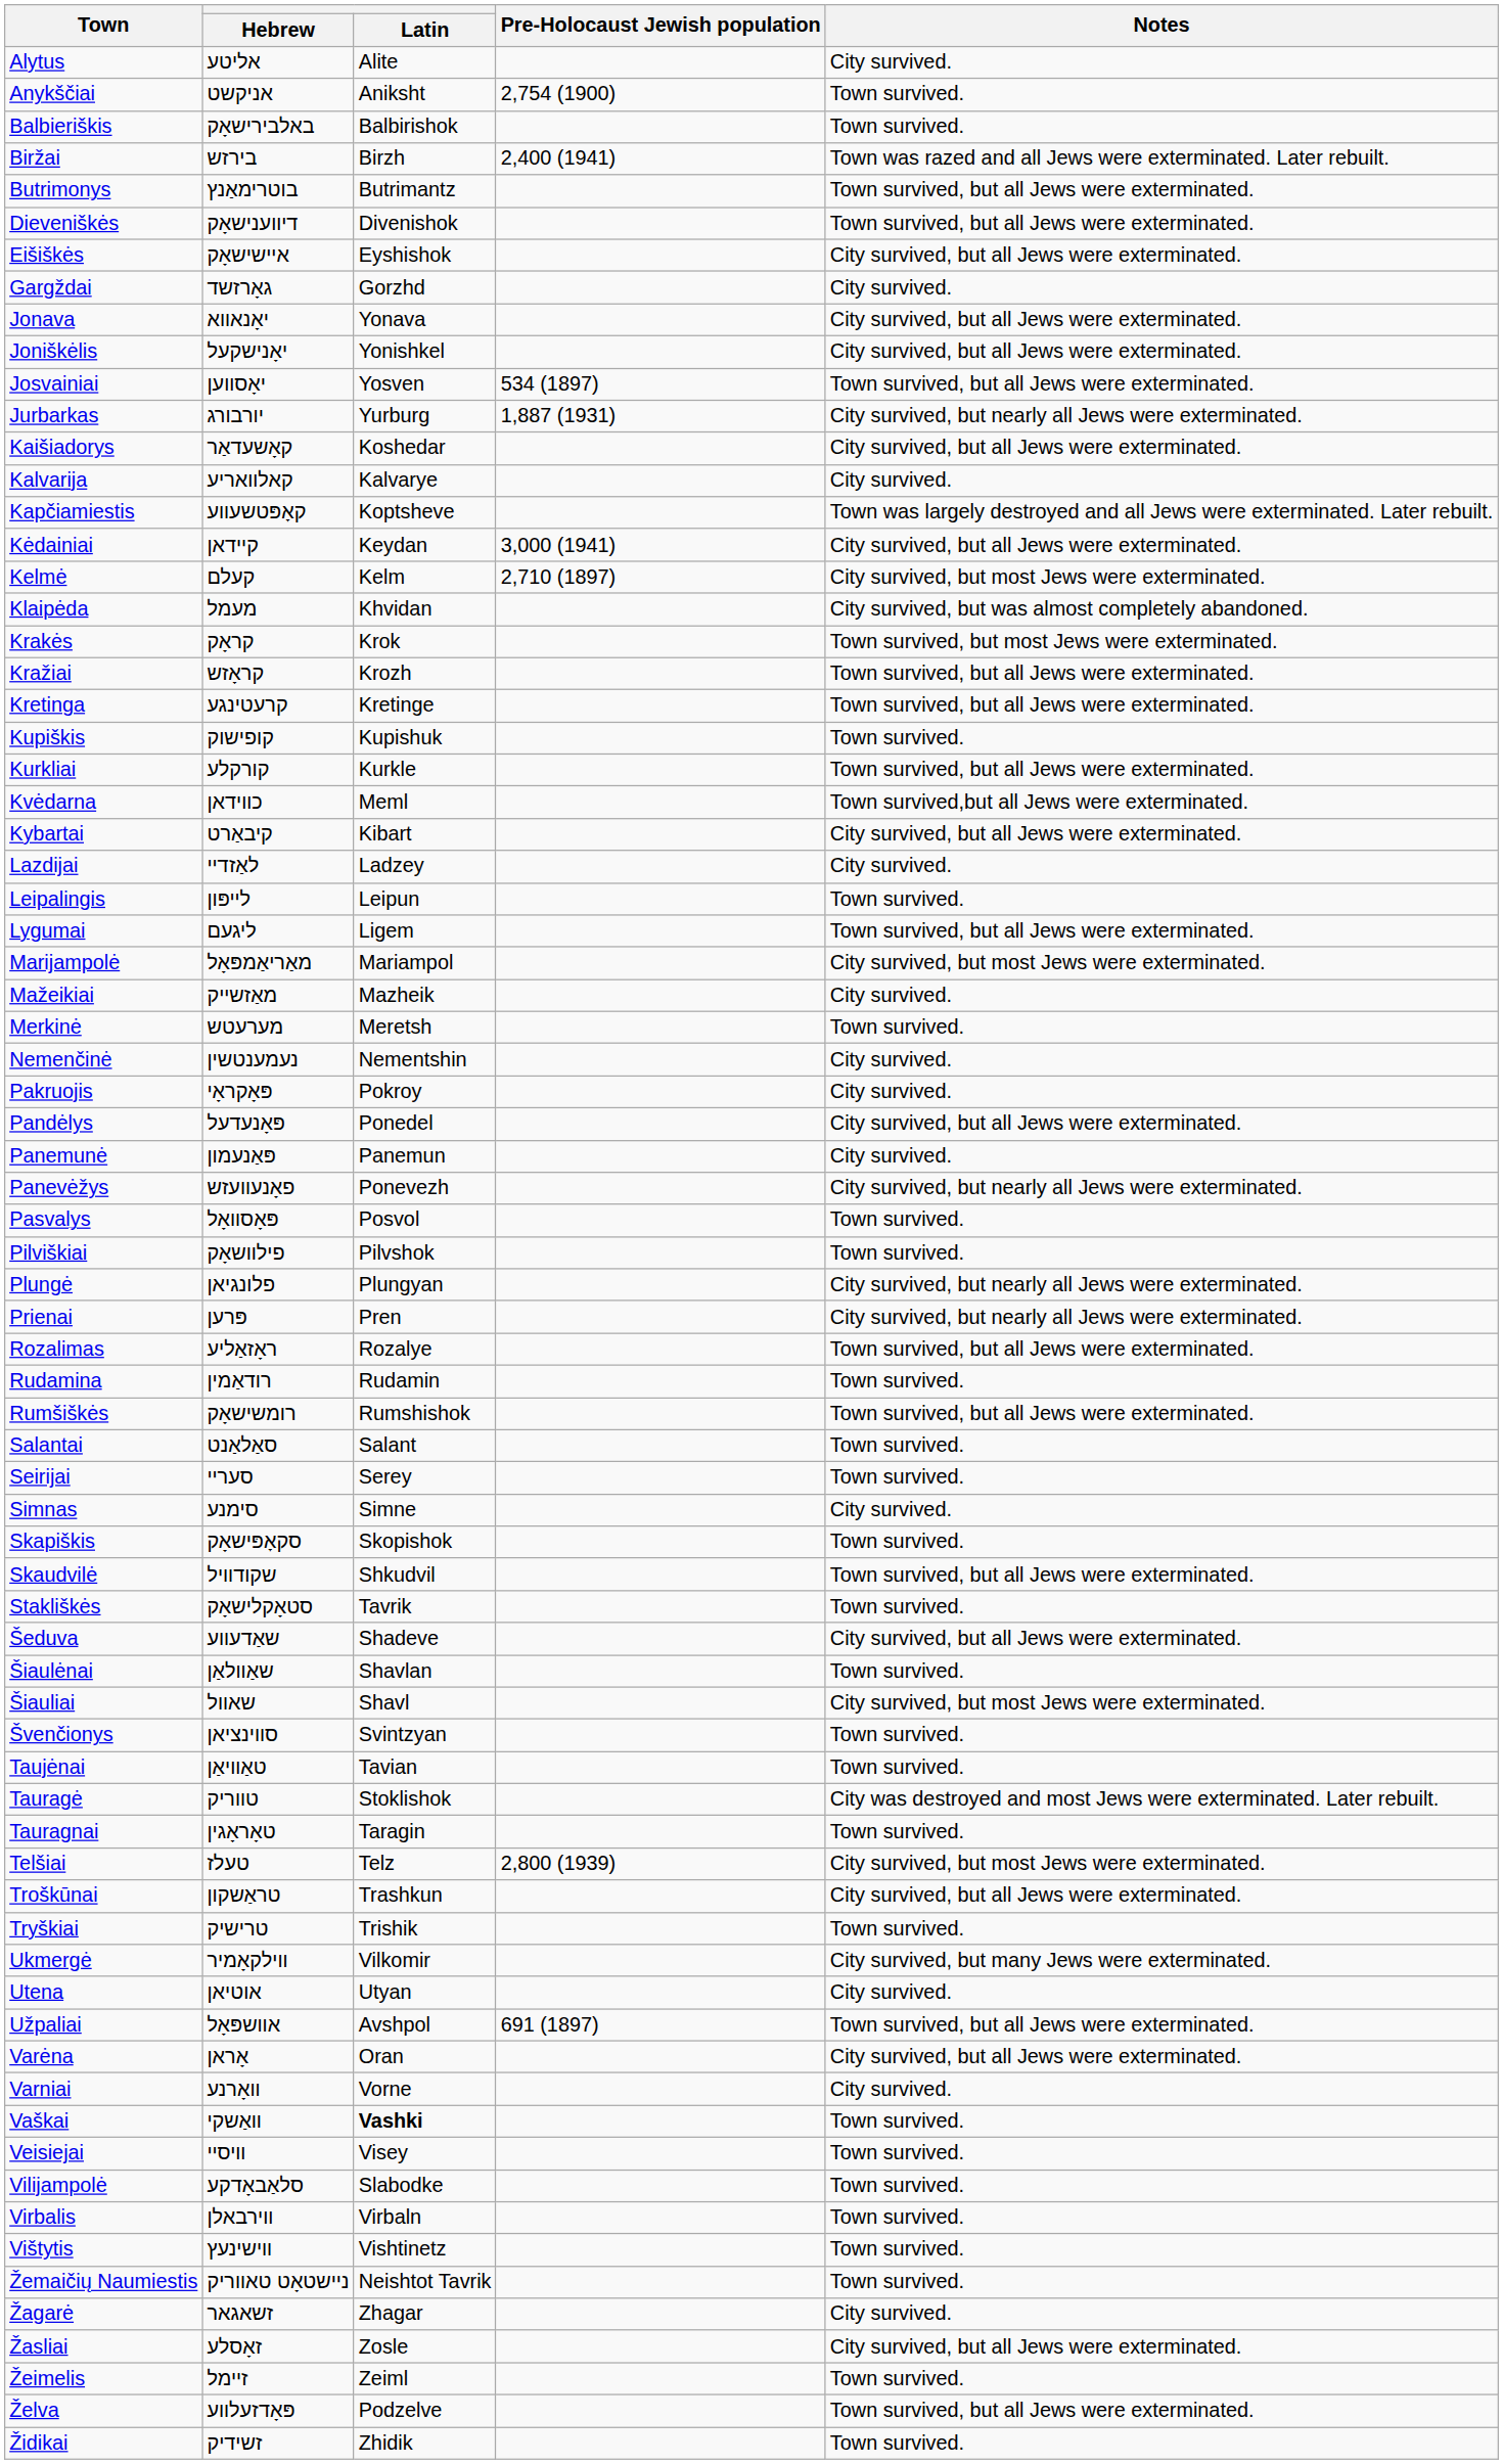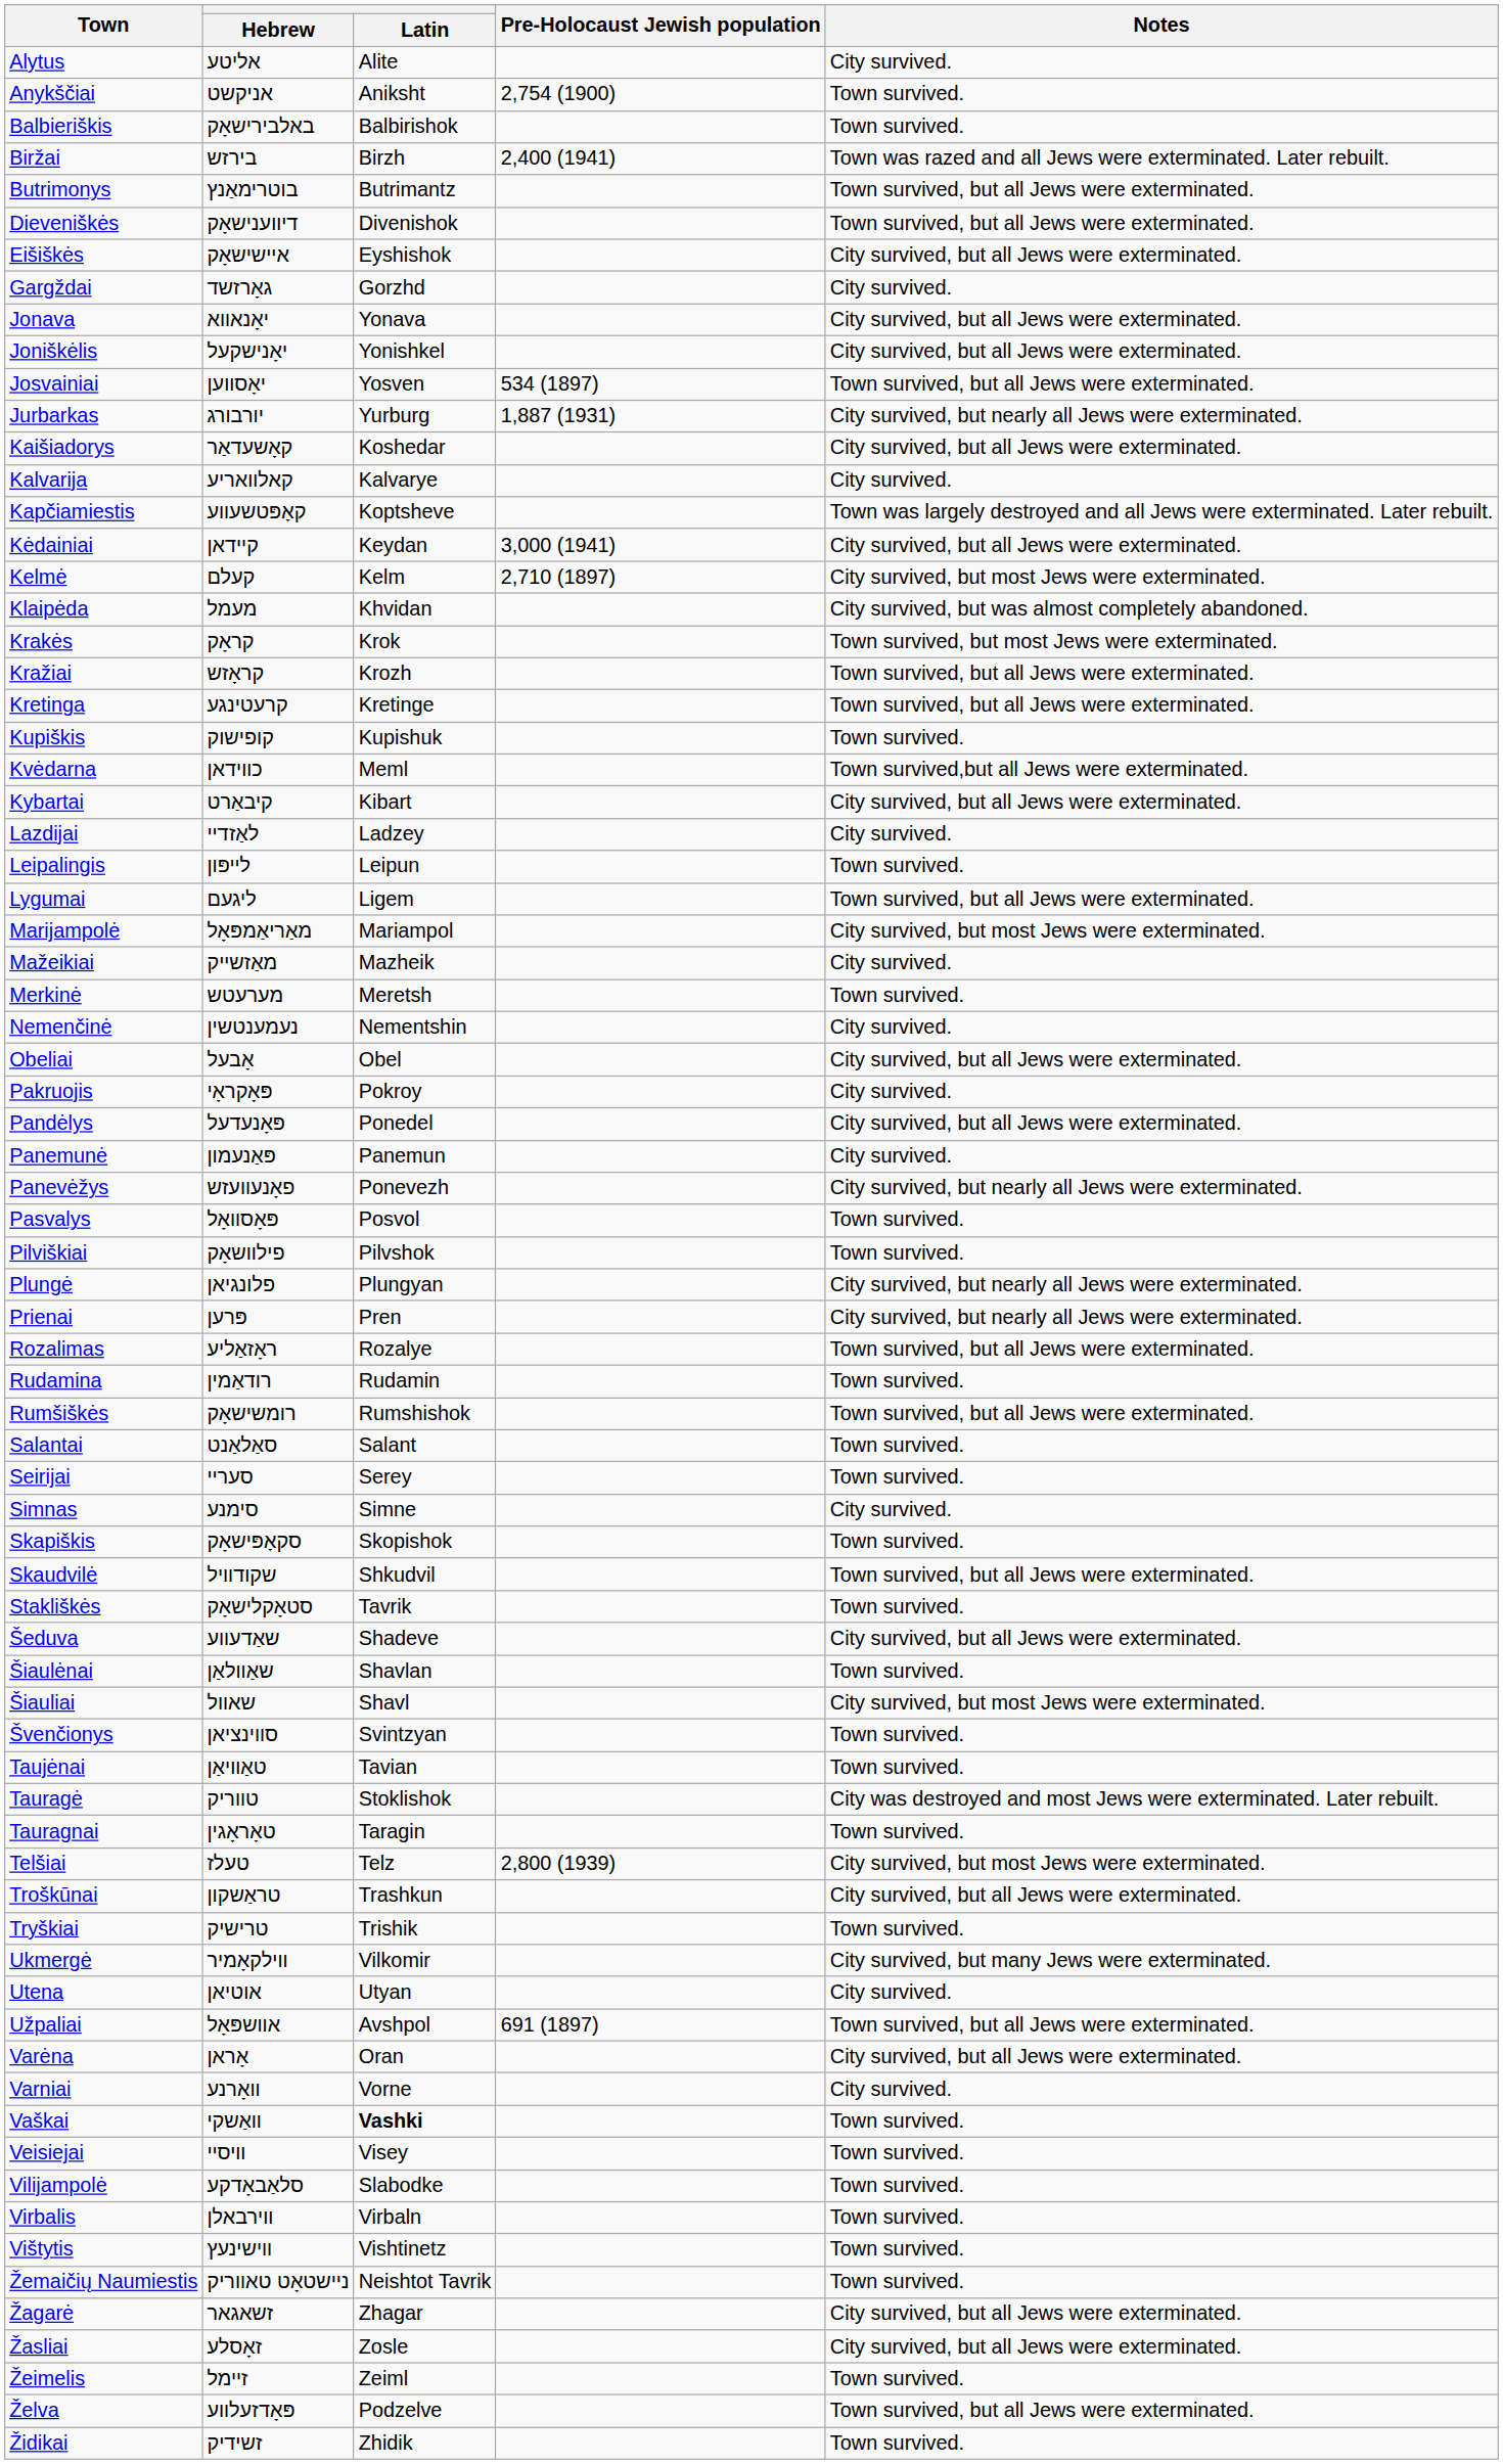- row: Kurkliai | קורקלע | Kurkle | Town survived, but all Jews were exterminated.
+ row: Obeliai | אָבעל | Obel | City survived, but all Jews were exterminated.
Žagarė | Notes: City survived. -> City survived, but all Jews were exterminated.
